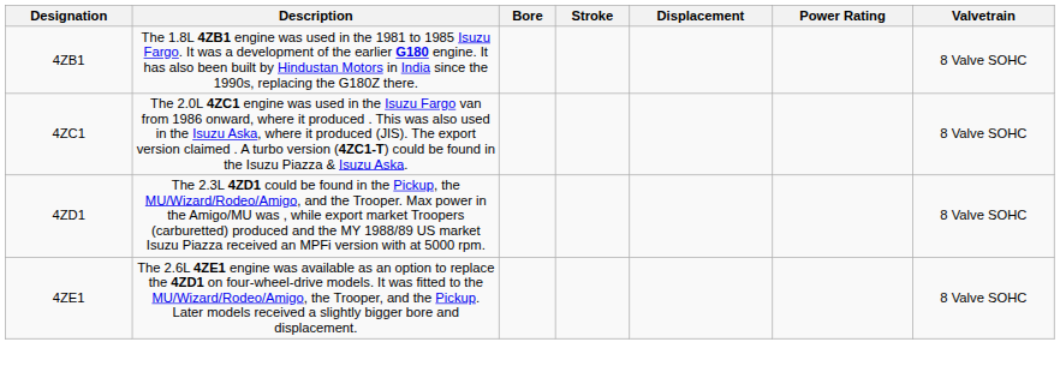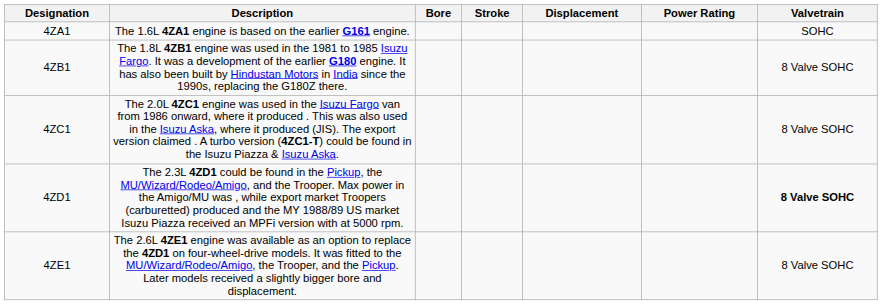+ row: 4ZA1 | The 1.6L 4ZA1 engine is based on the earlier G161 engine. | SOHC
4ZD1 | Valvetrain: normal -> bold
